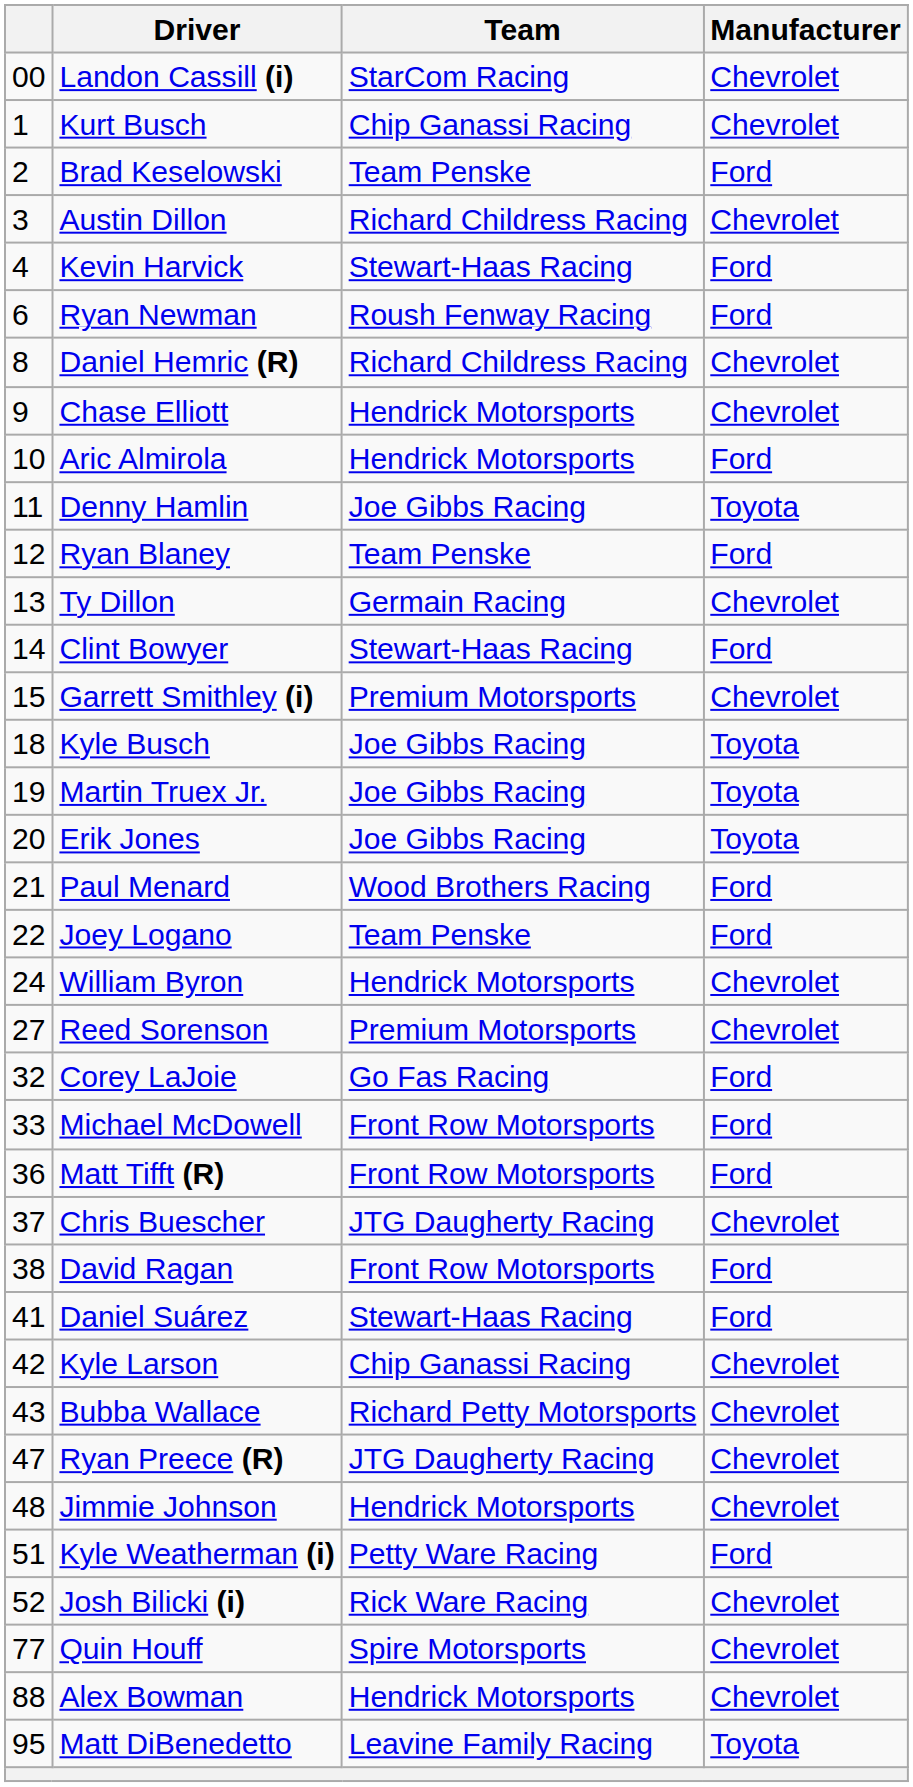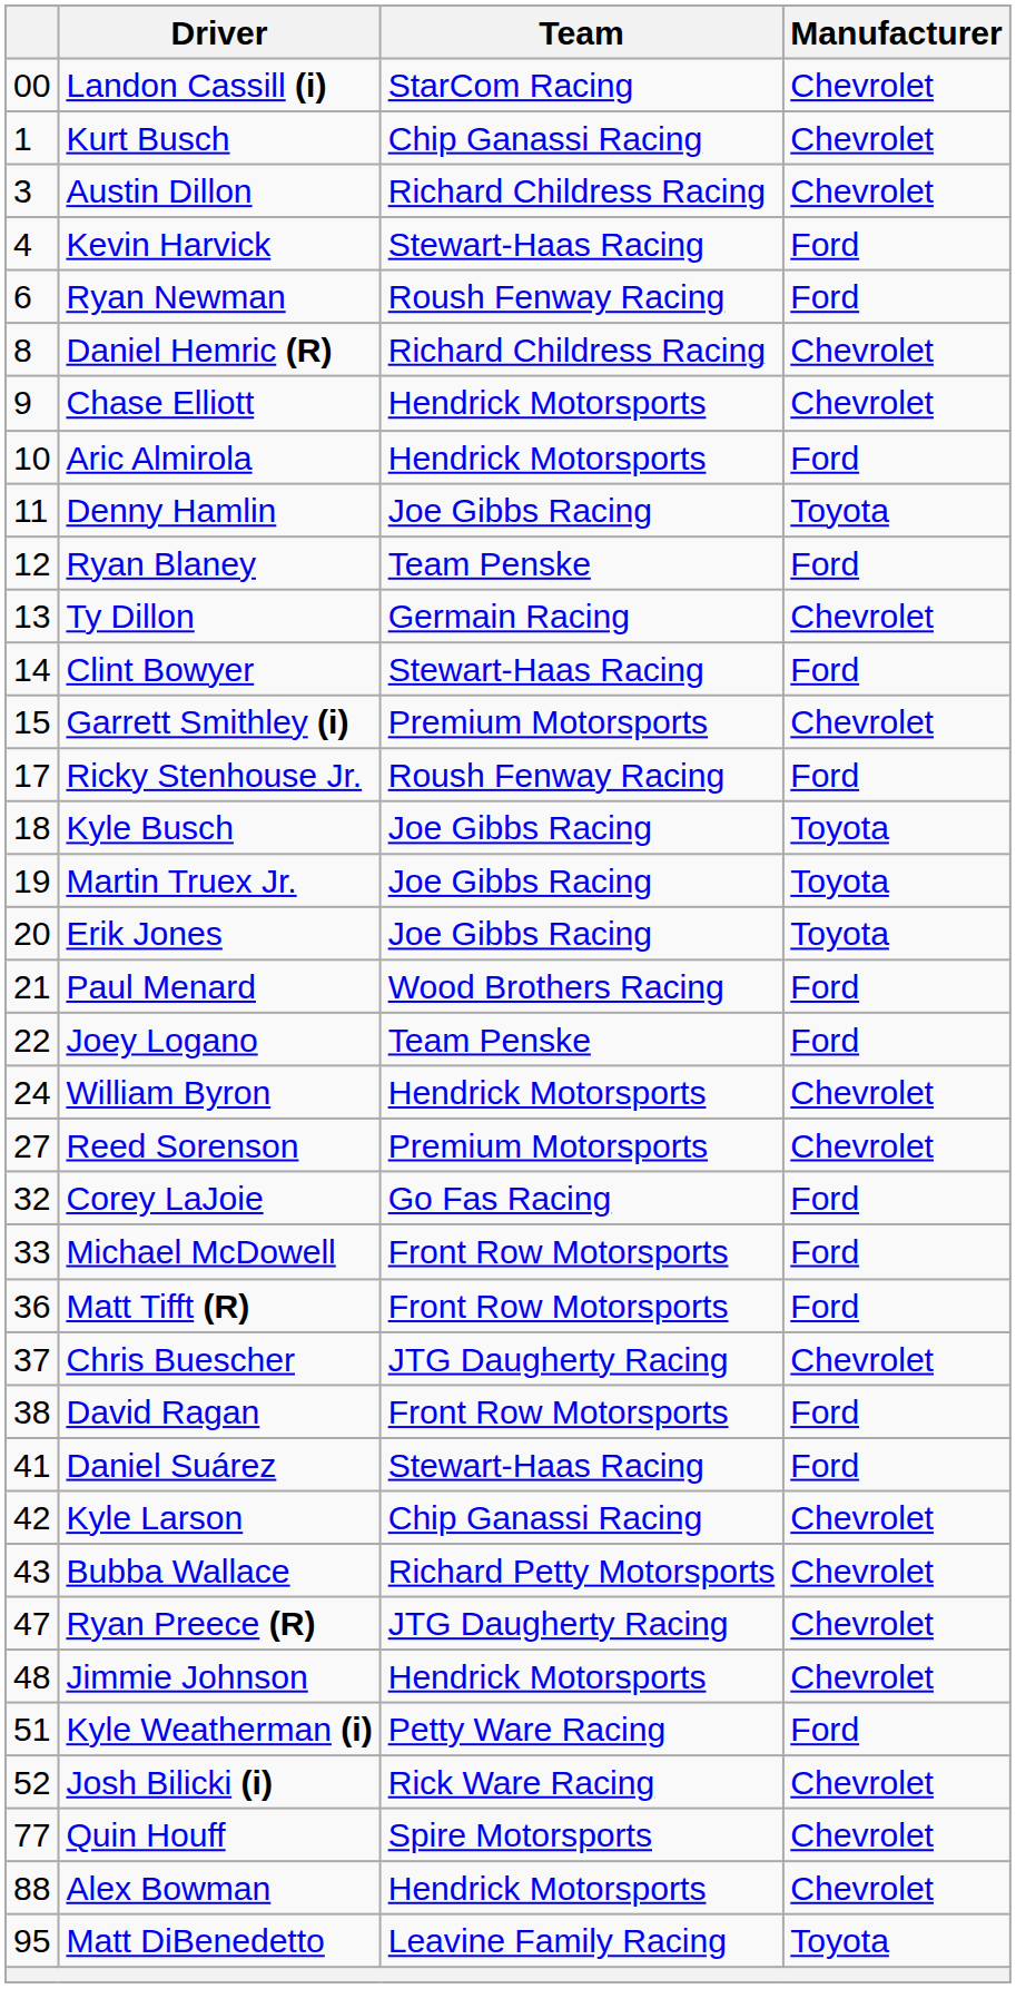- row: 2 | Brad Keselowski | Team Penske | Ford
+ row: 17 | Ricky Stenhouse Jr. | Roush Fenway Racing | Ford
